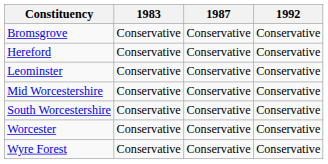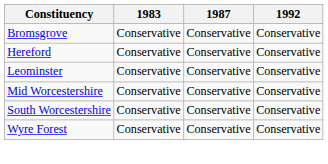- row: Worcester | Conservative | Conservative | Conservative
